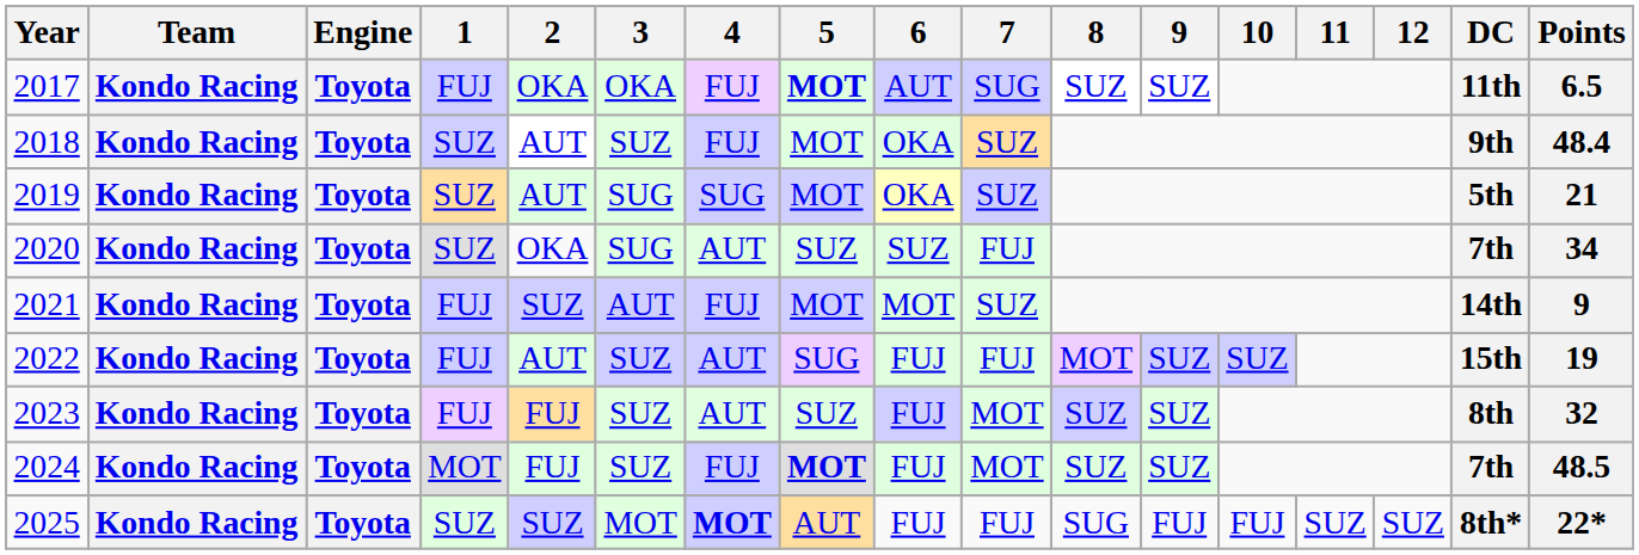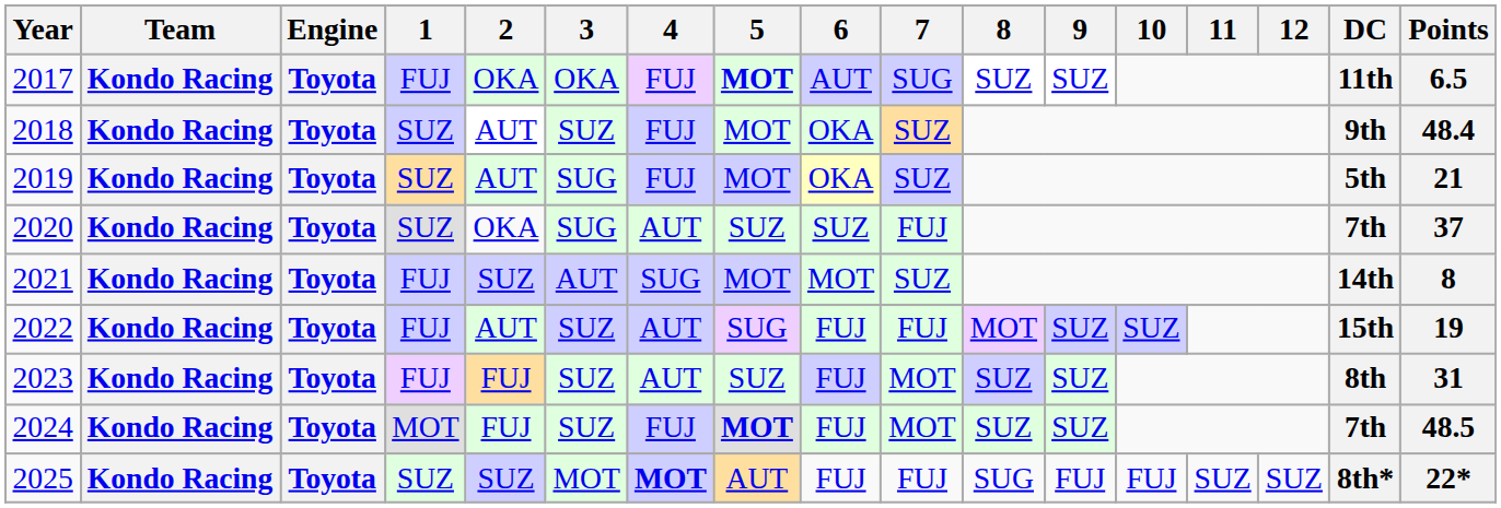2019 | 4: SUG -> FUJ
2020 | Points: 34 -> 37
2021 | 4: FUJ -> SUG
2021 | Points: 9 -> 8
2023 | Points: 32 -> 31
